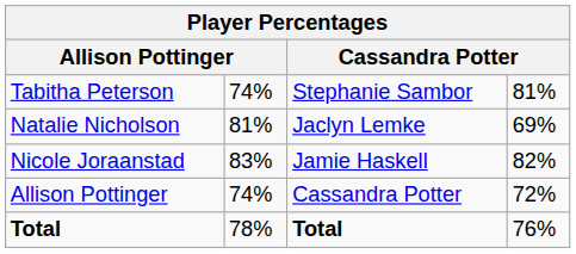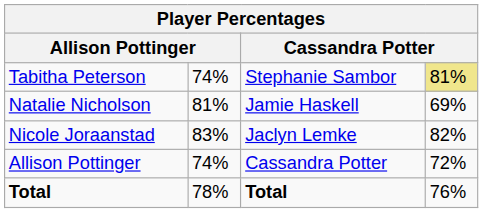Tabitha Peterson | column 4: no background -> khaki background
Natalie Nicholson | column 3: Jaclyn Lemke -> Jamie Haskell
Nicole Joraanstad | column 3: Jamie Haskell -> Jaclyn Lemke
